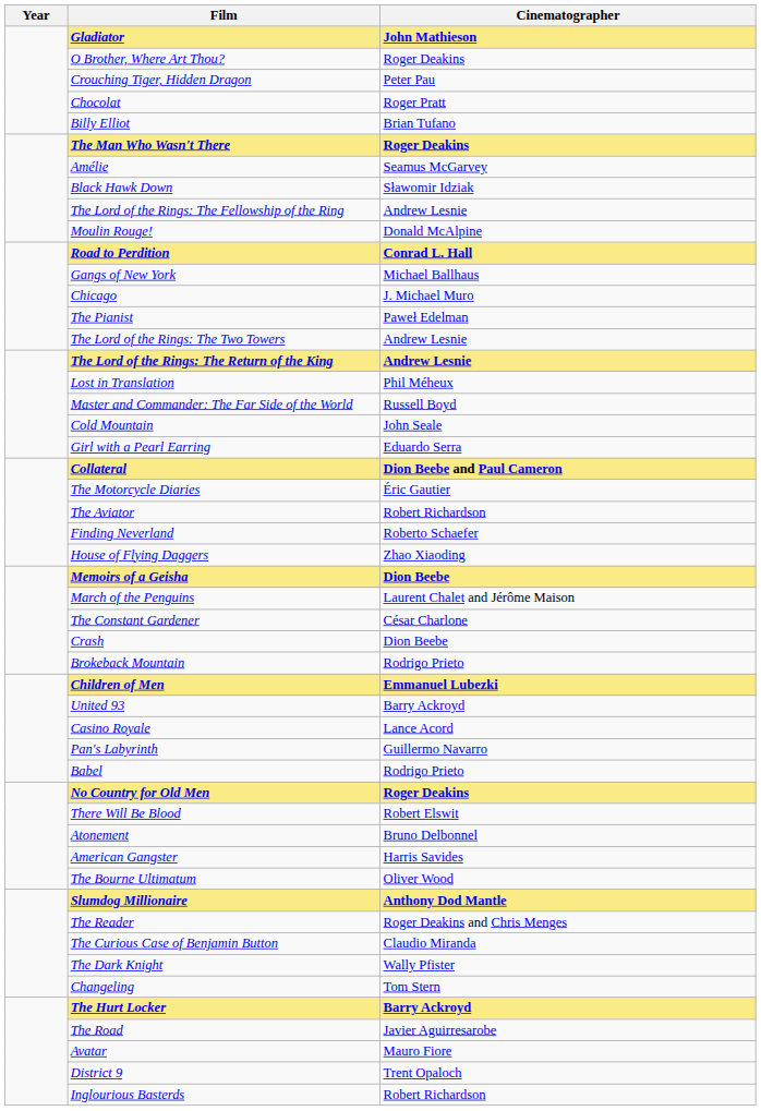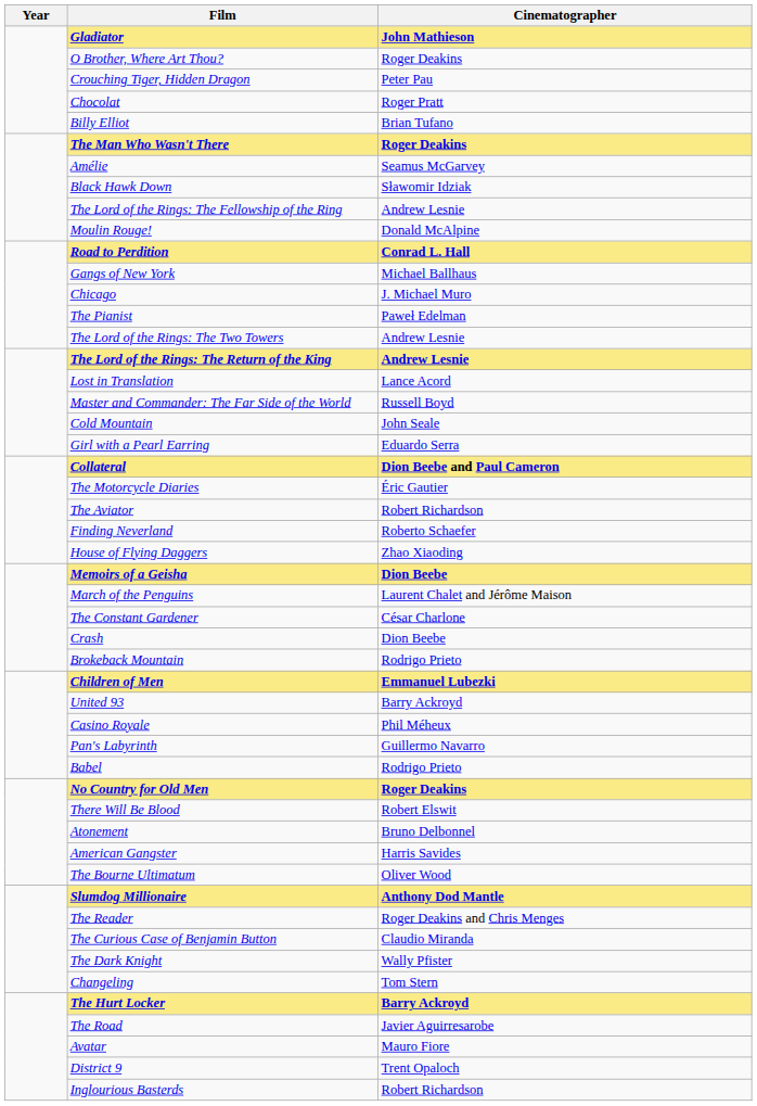Lost in Translation | Cinematographer: Phil Méheux -> Lance Acord
Casino Royale | Cinematographer: Lance Acord -> Phil Méheux
